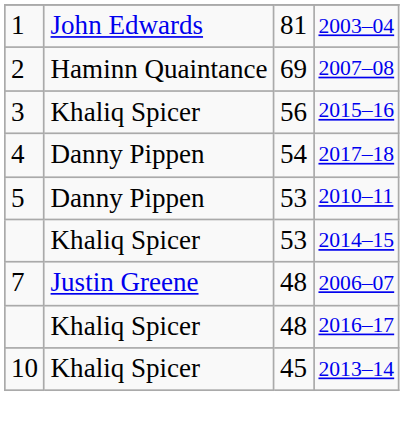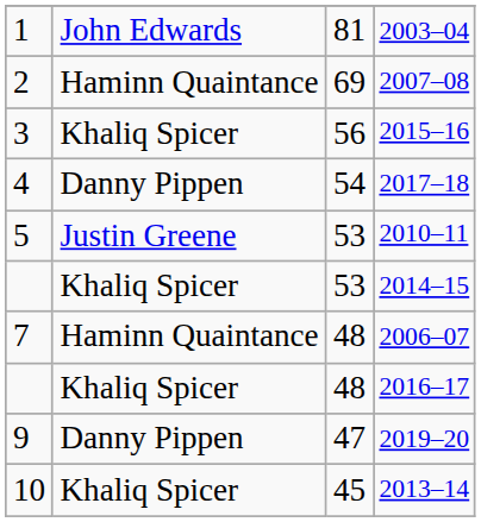2010–11 | column 2: Danny Pippen -> Justin Greene
2006–07 | column 2: Justin Greene -> Haminn Quaintance
+ row: 9 | Danny Pippen | 47 | 2019–20
